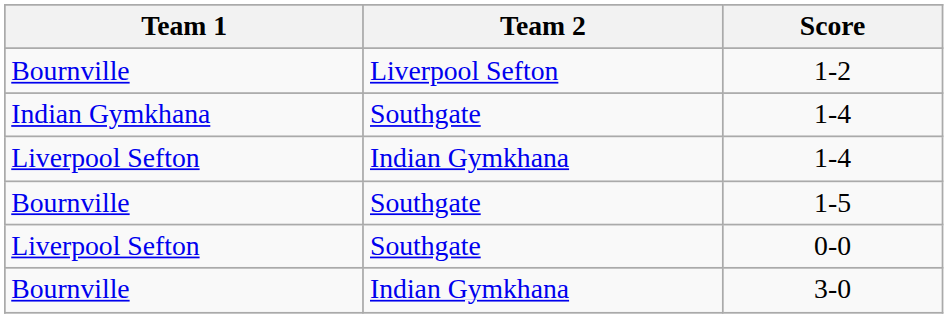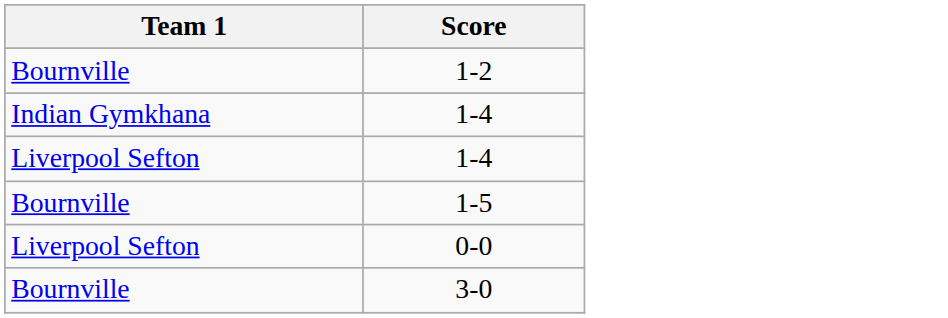- column: Team 2 | Liverpool Sefton | Southgate | Indian Gymkhana | Southgate | Southgate | Indian Gymkhana
